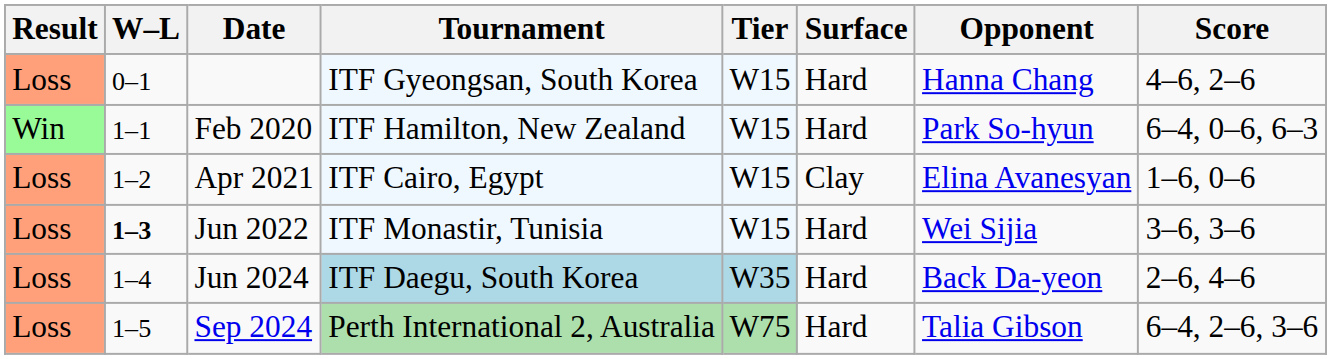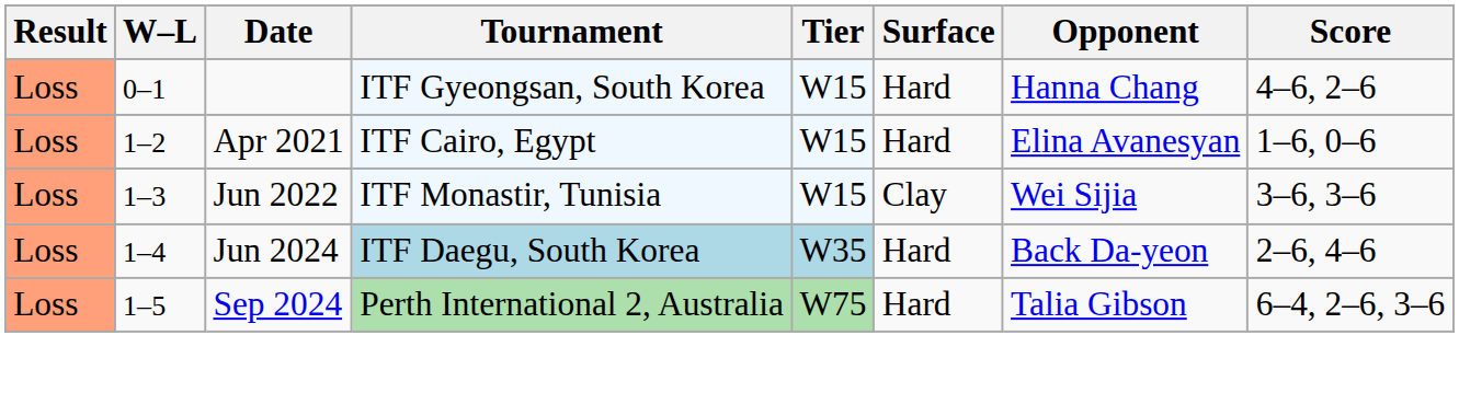- row: Win | 1–1 | Feb 2020 | ITF Hamilton, New Zealand | W15 | Hard | Park So-hyun | 6–4, 0–6, 6–3
Apr 2021 | Surface: Clay -> Hard
Jun 2022 | W–L: bold -> normal
Jun 2022 | Surface: Hard -> Clay
